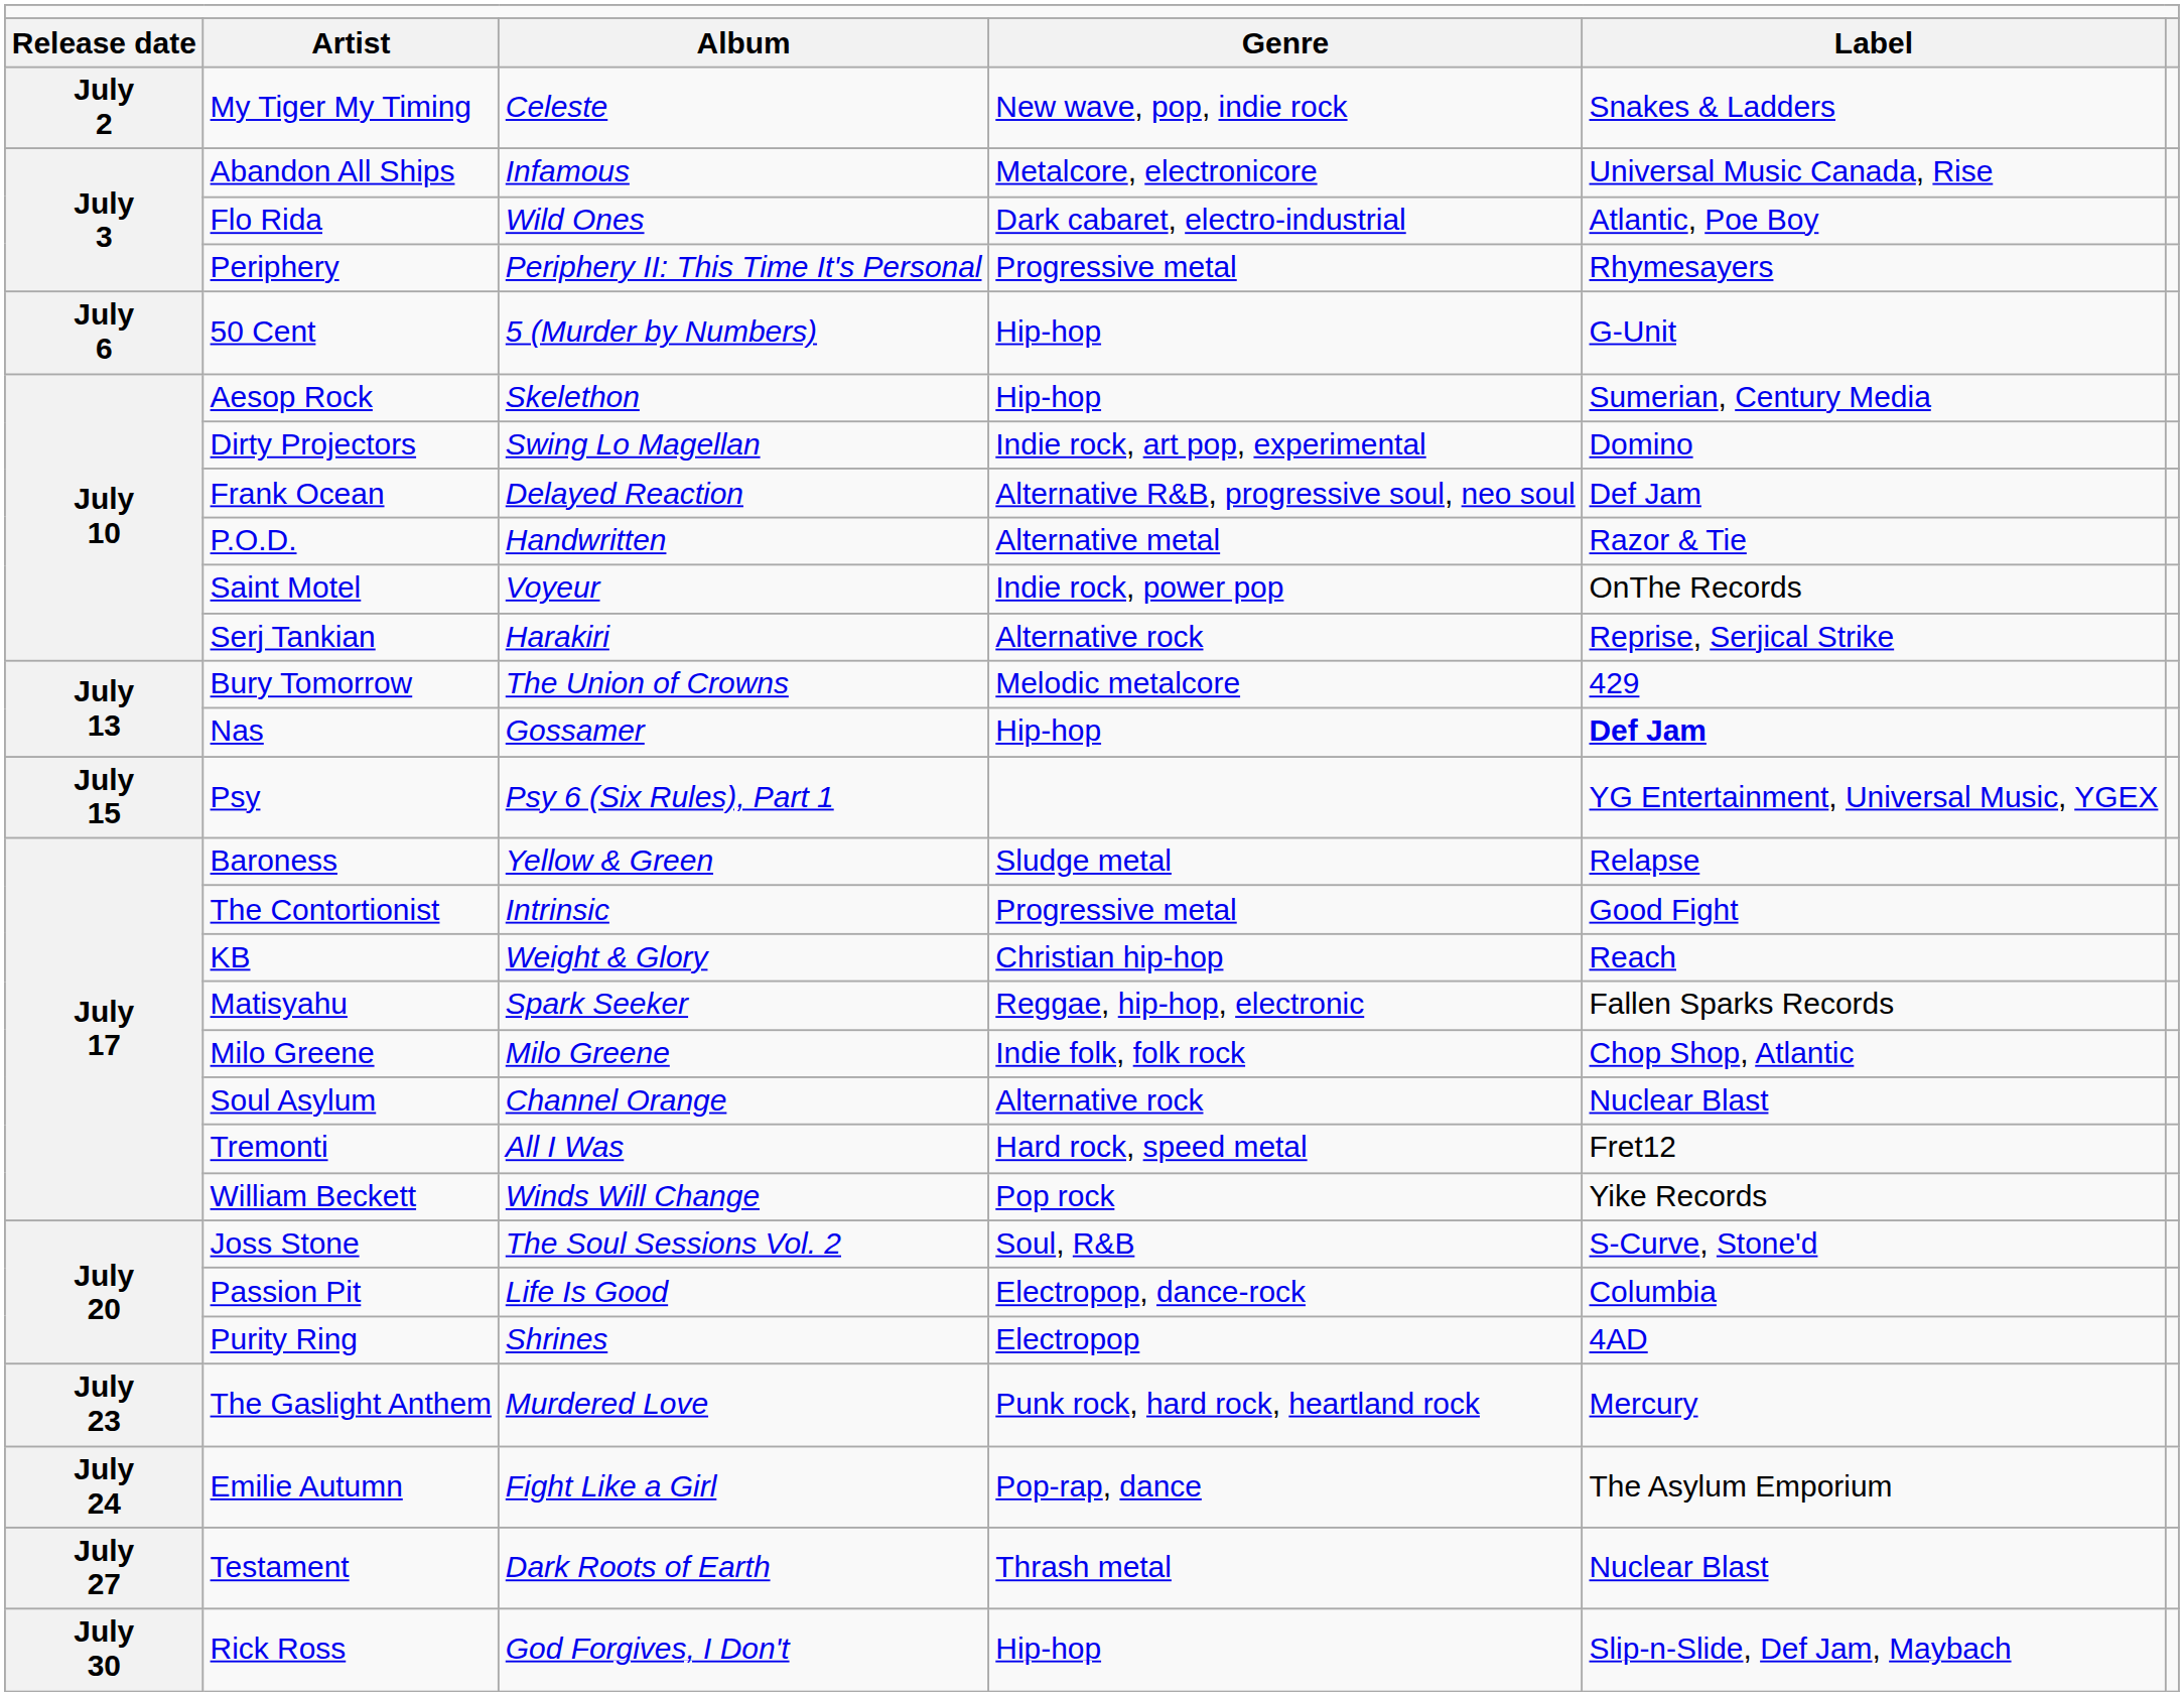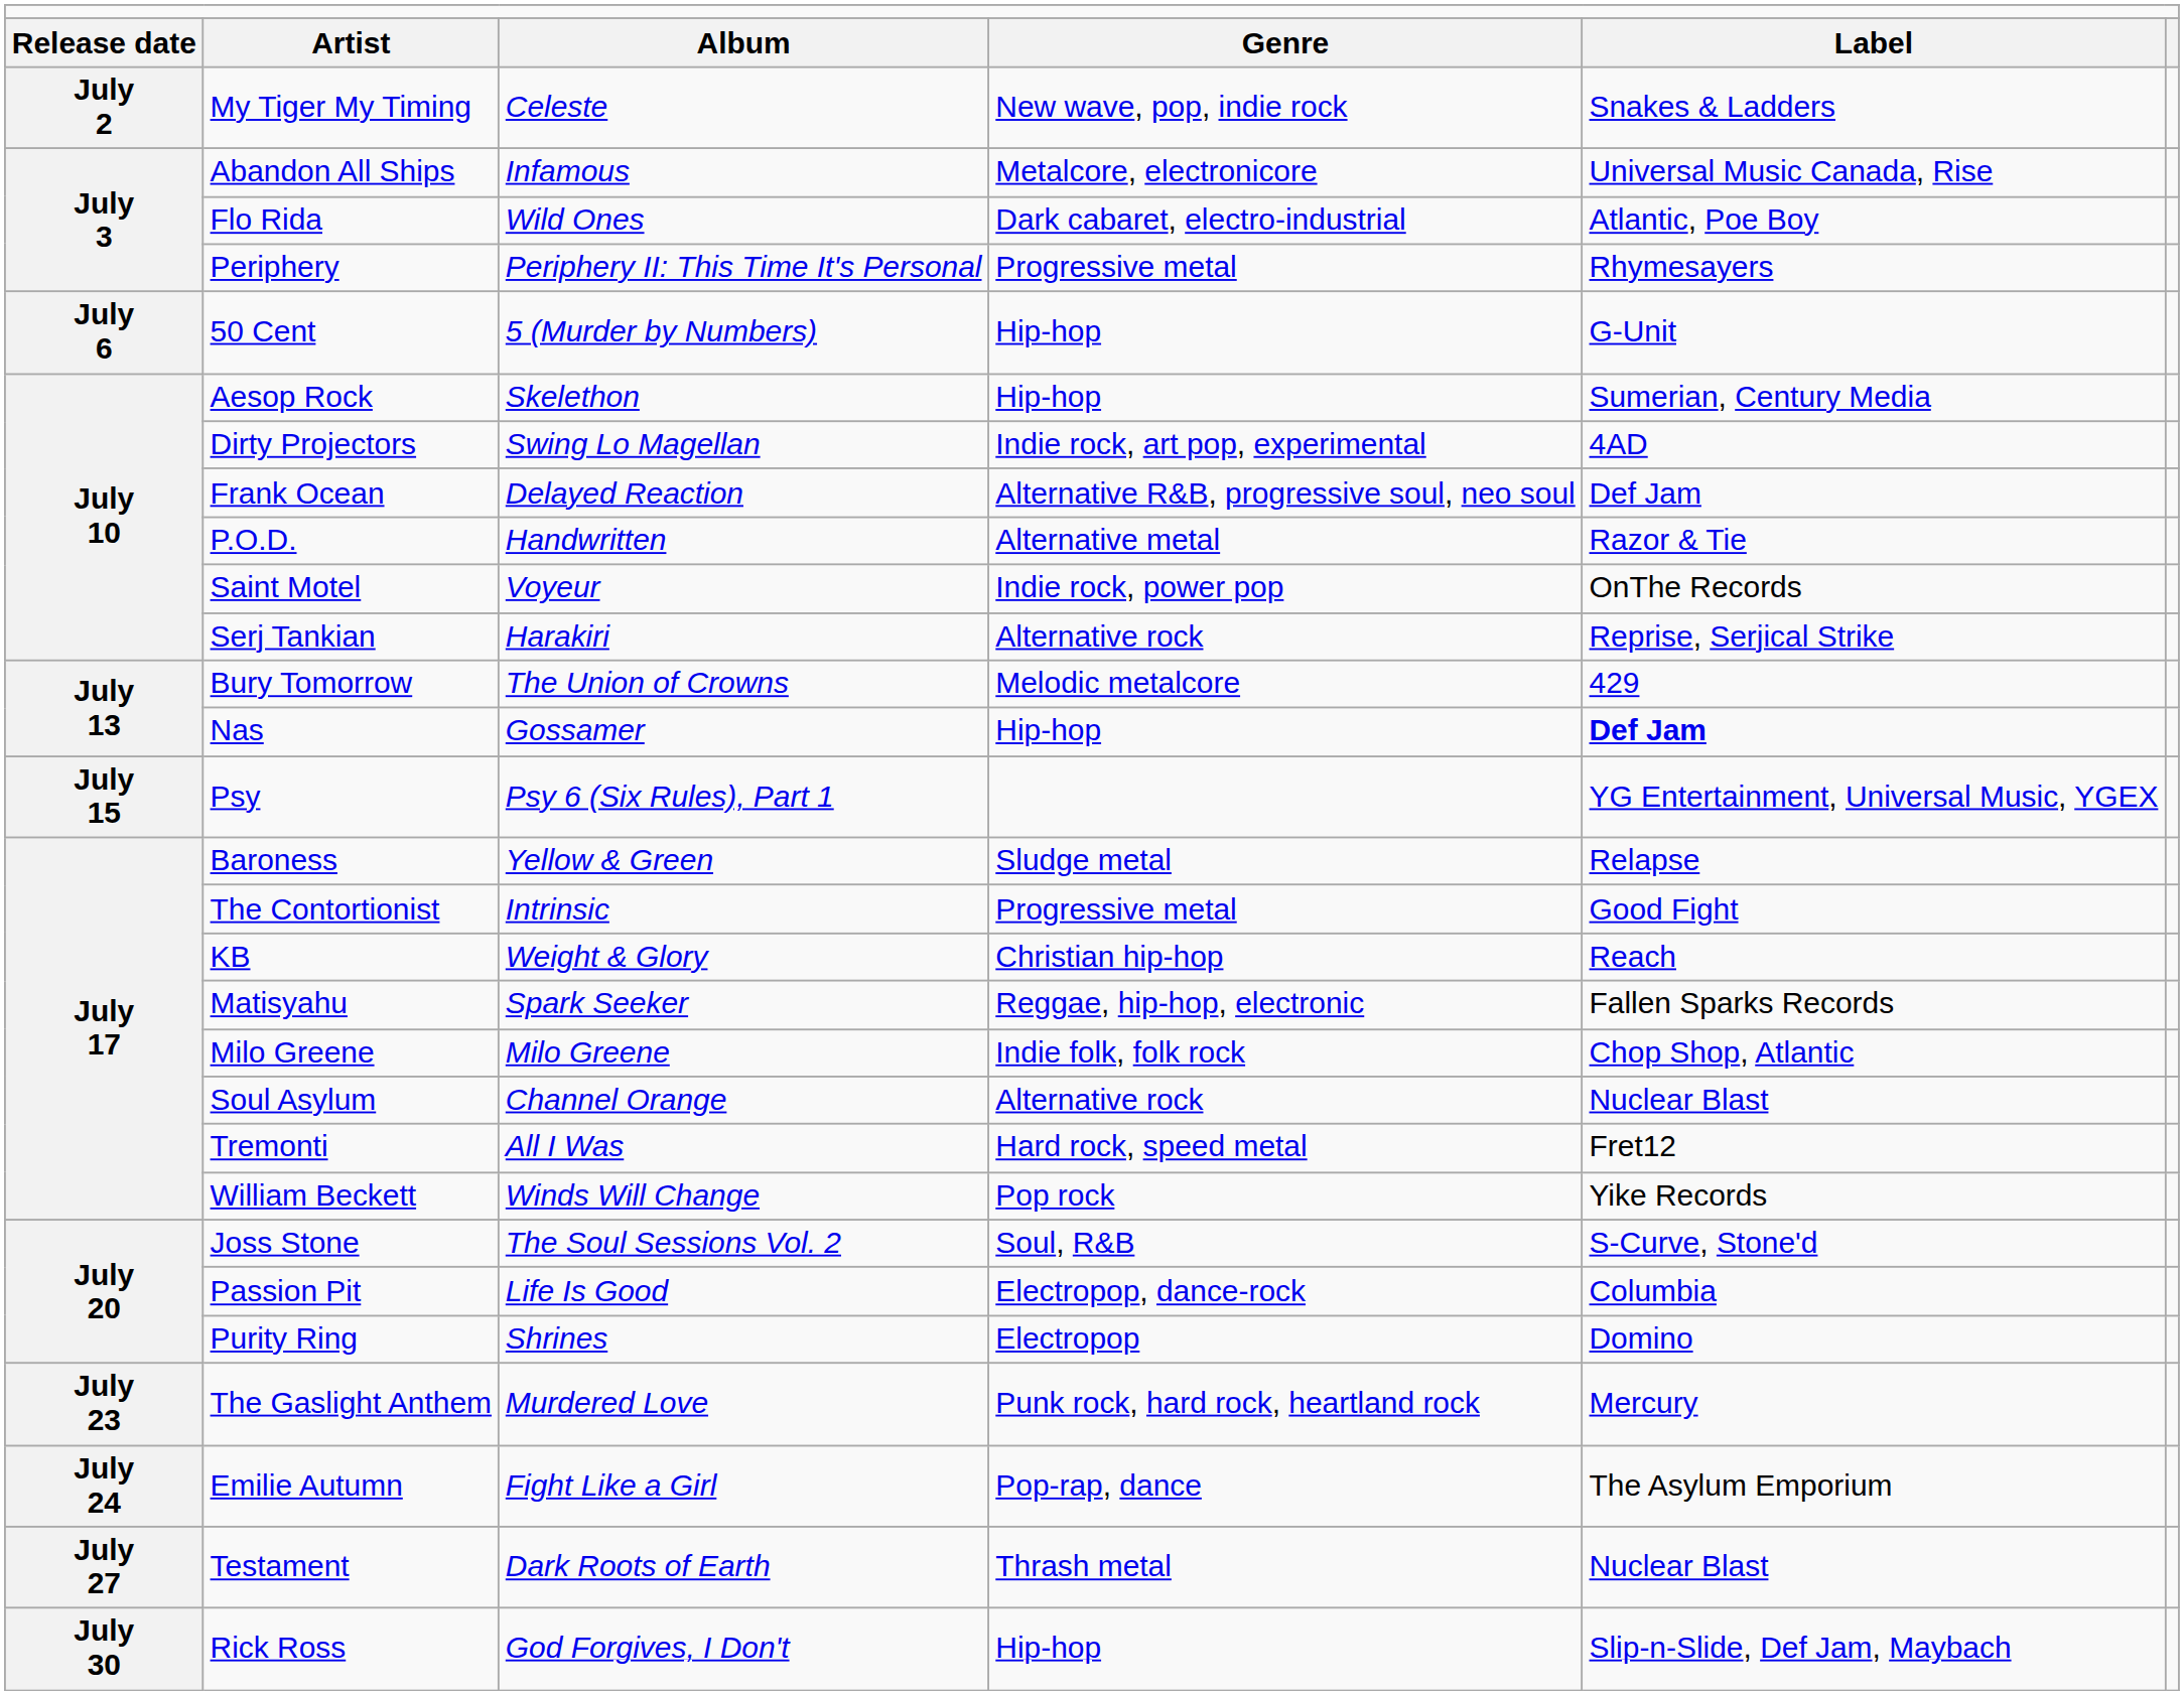Dirty Projectors | column 5: Domino -> 4AD
Purity Ring | column 5: 4AD -> Domino
